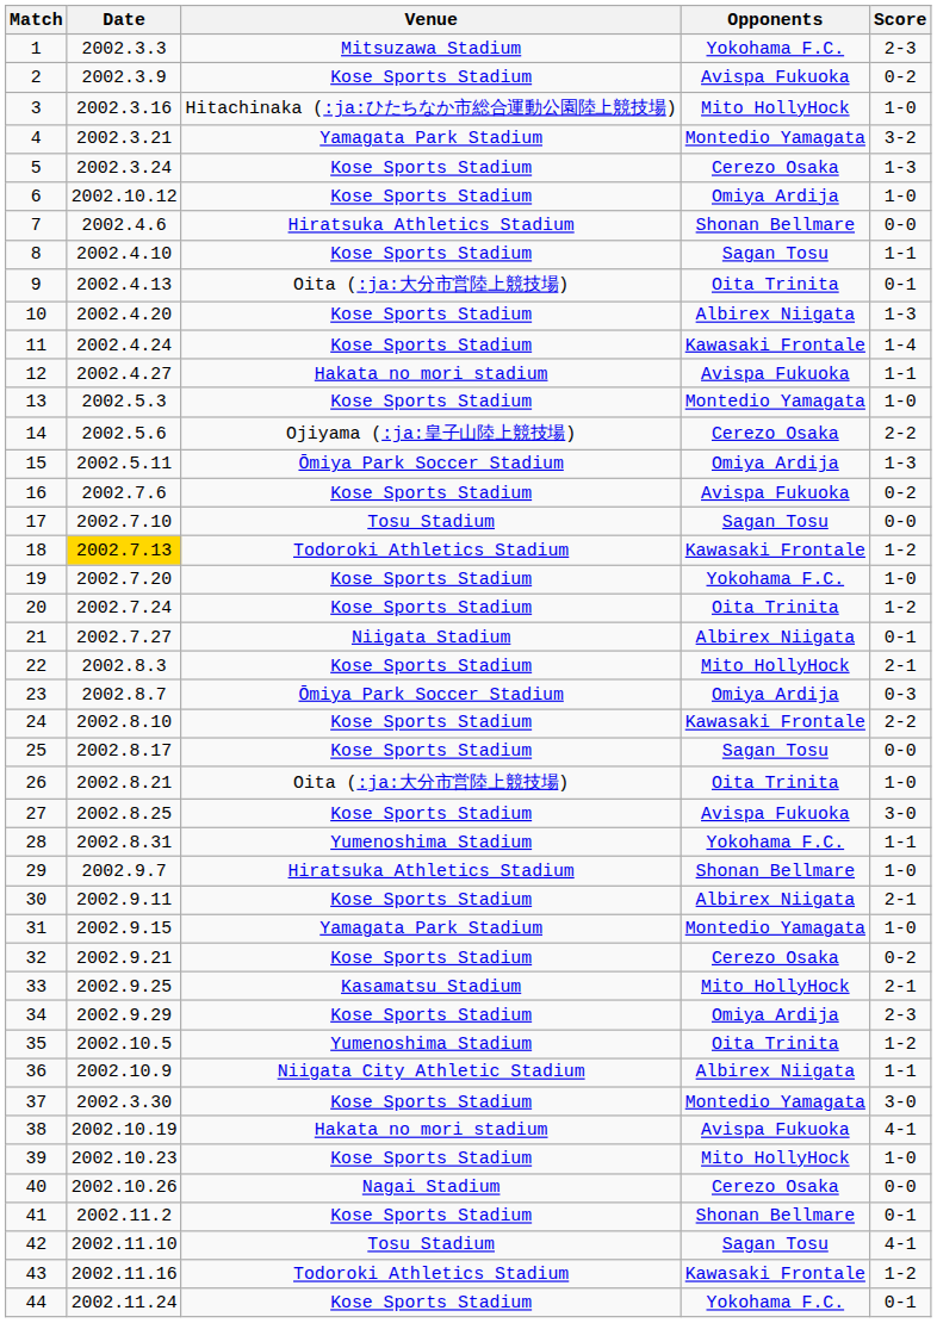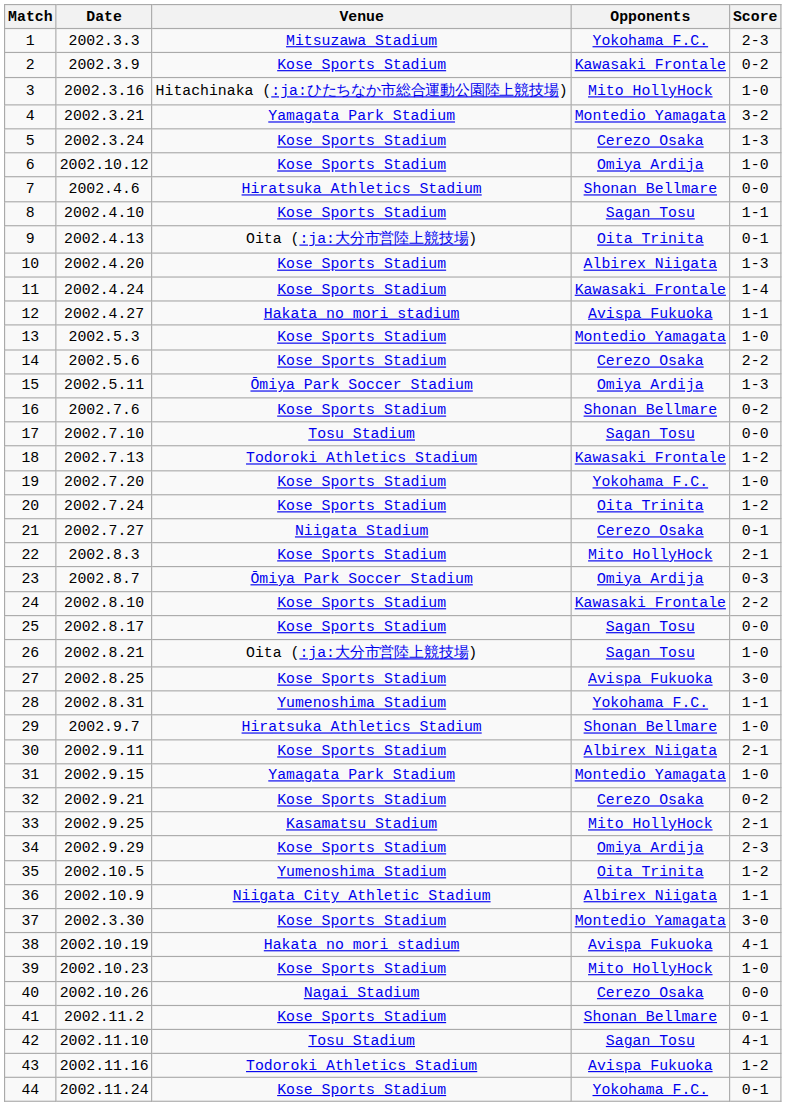2 | Opponents: Avispa Fukuoka -> Kawasaki Frontale
14 | Venue: Ojiyama (:ja:皇子山陸上競技場) -> Kose Sports Stadium
16 | Opponents: Avispa Fukuoka -> Shonan Bellmare
18 | Date: gold background -> no background
21 | Opponents: Albirex Niigata -> Cerezo Osaka
26 | Opponents: Oita Trinita -> Sagan Tosu
43 | Opponents: Kawasaki Frontale -> Avispa Fukuoka
